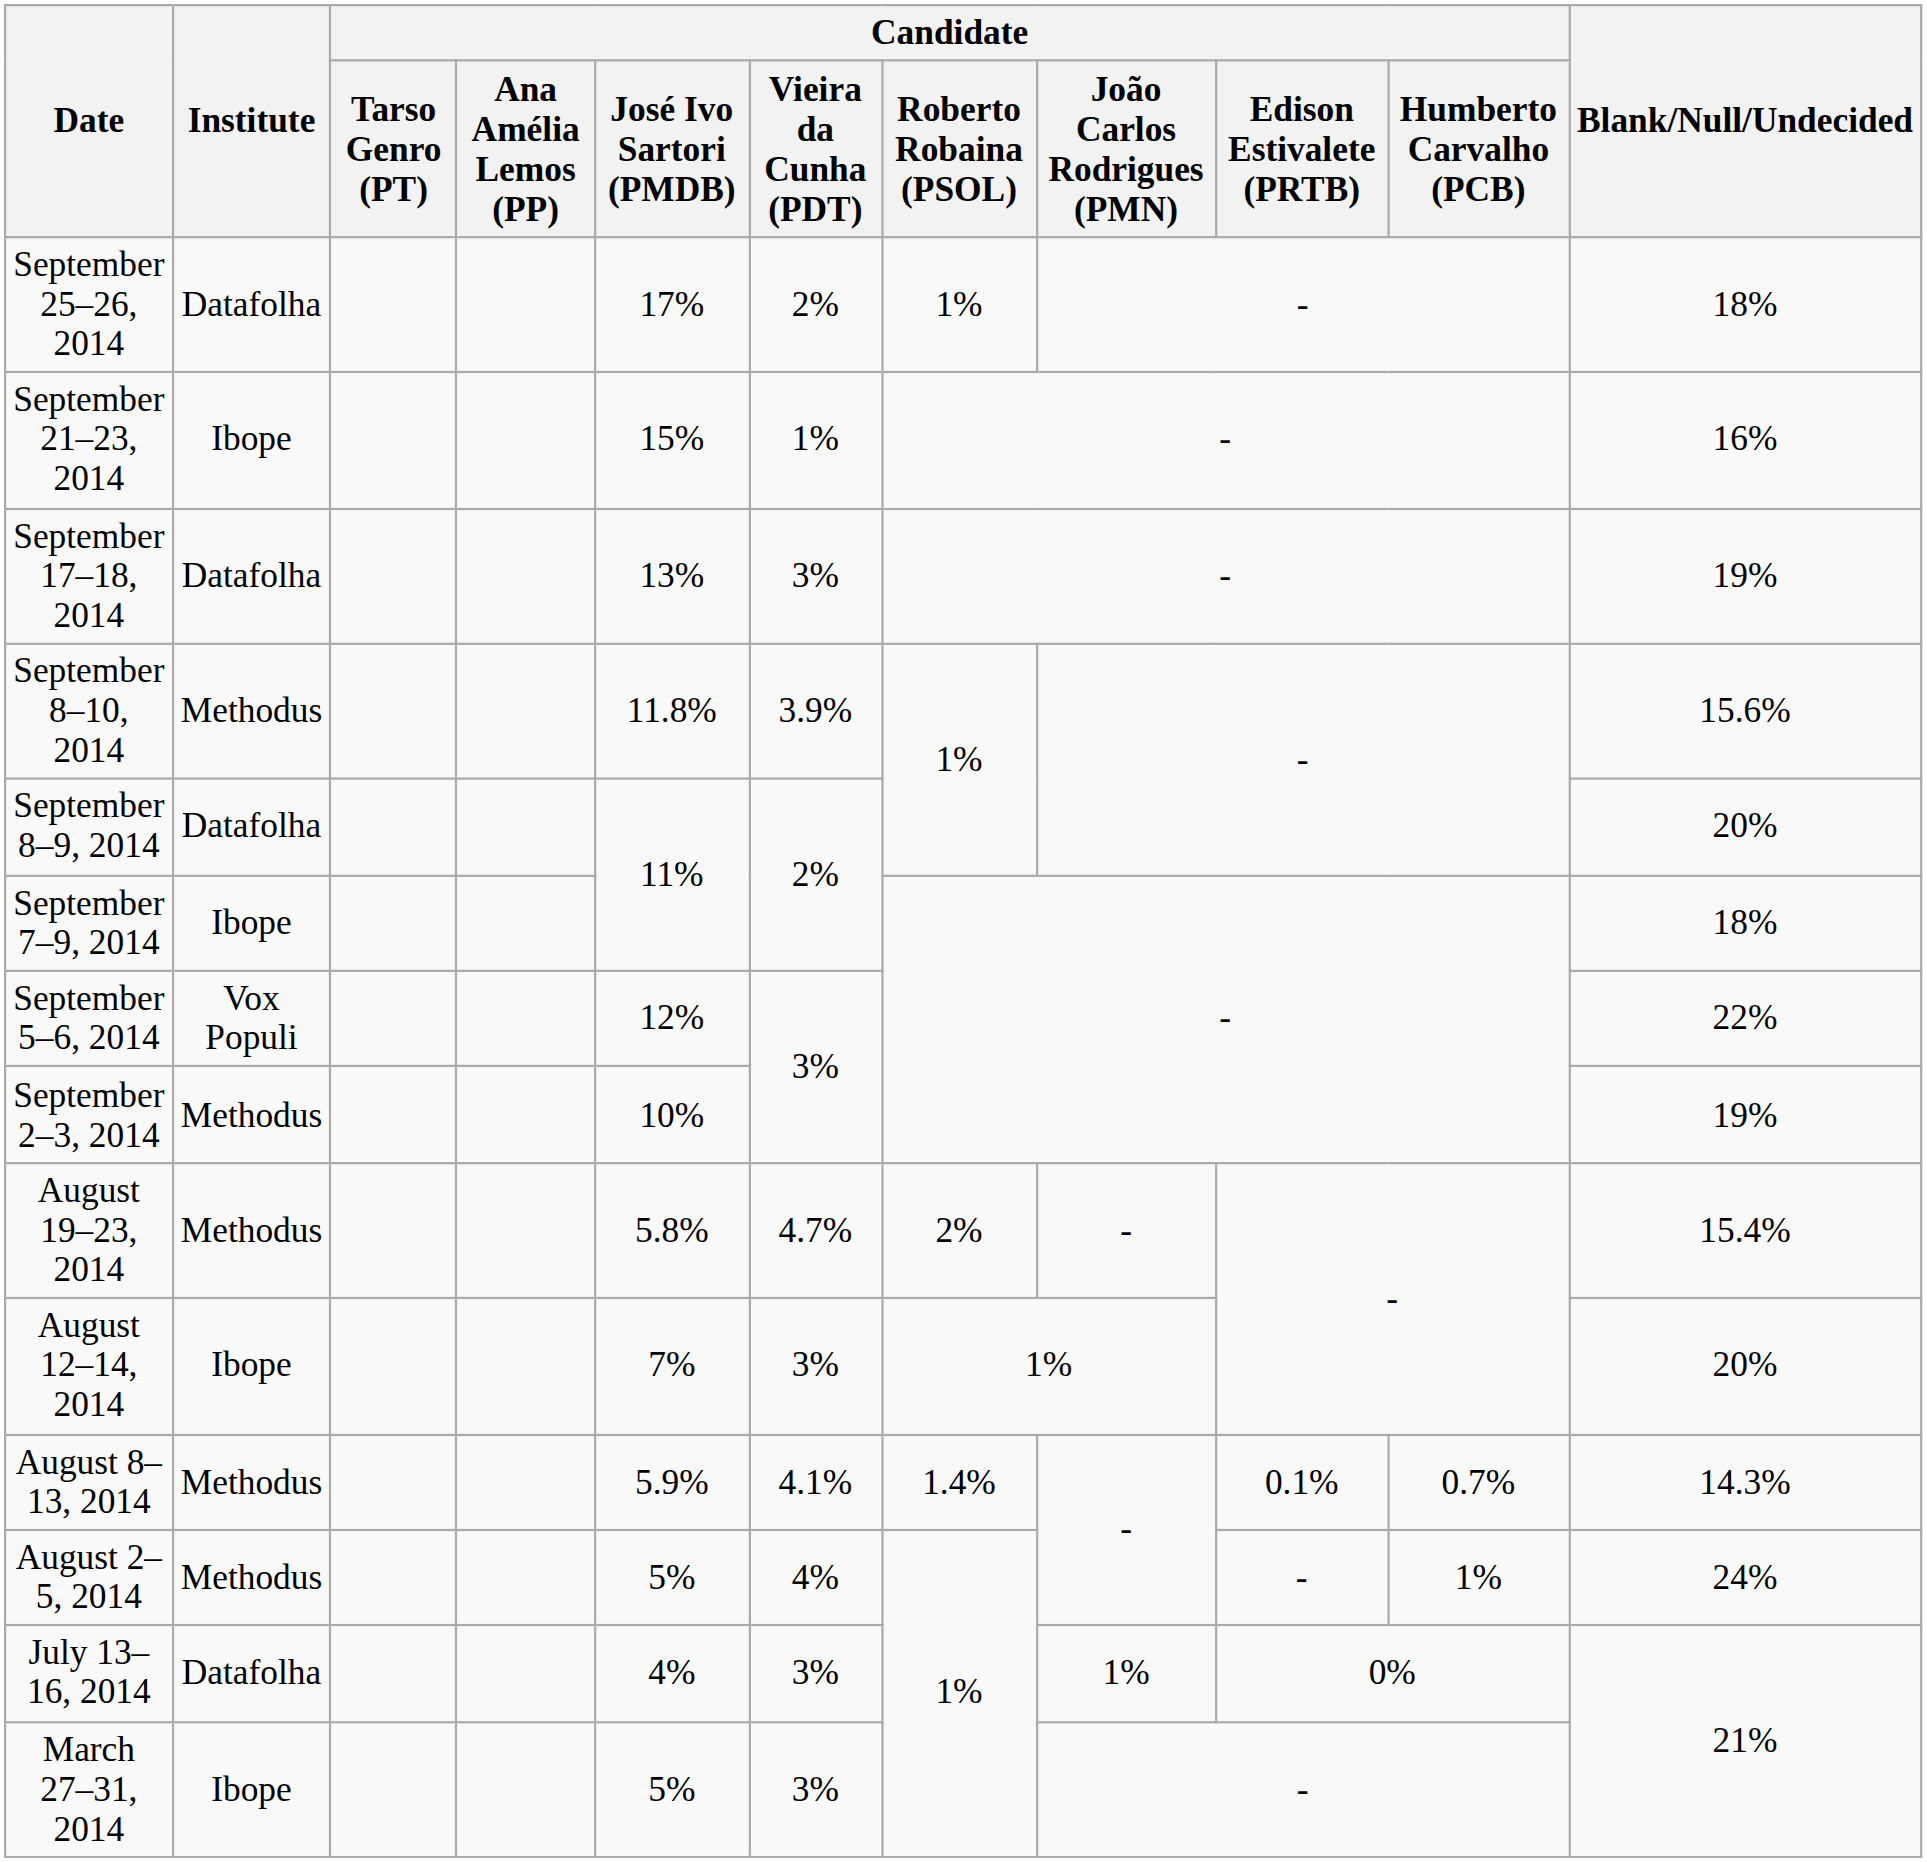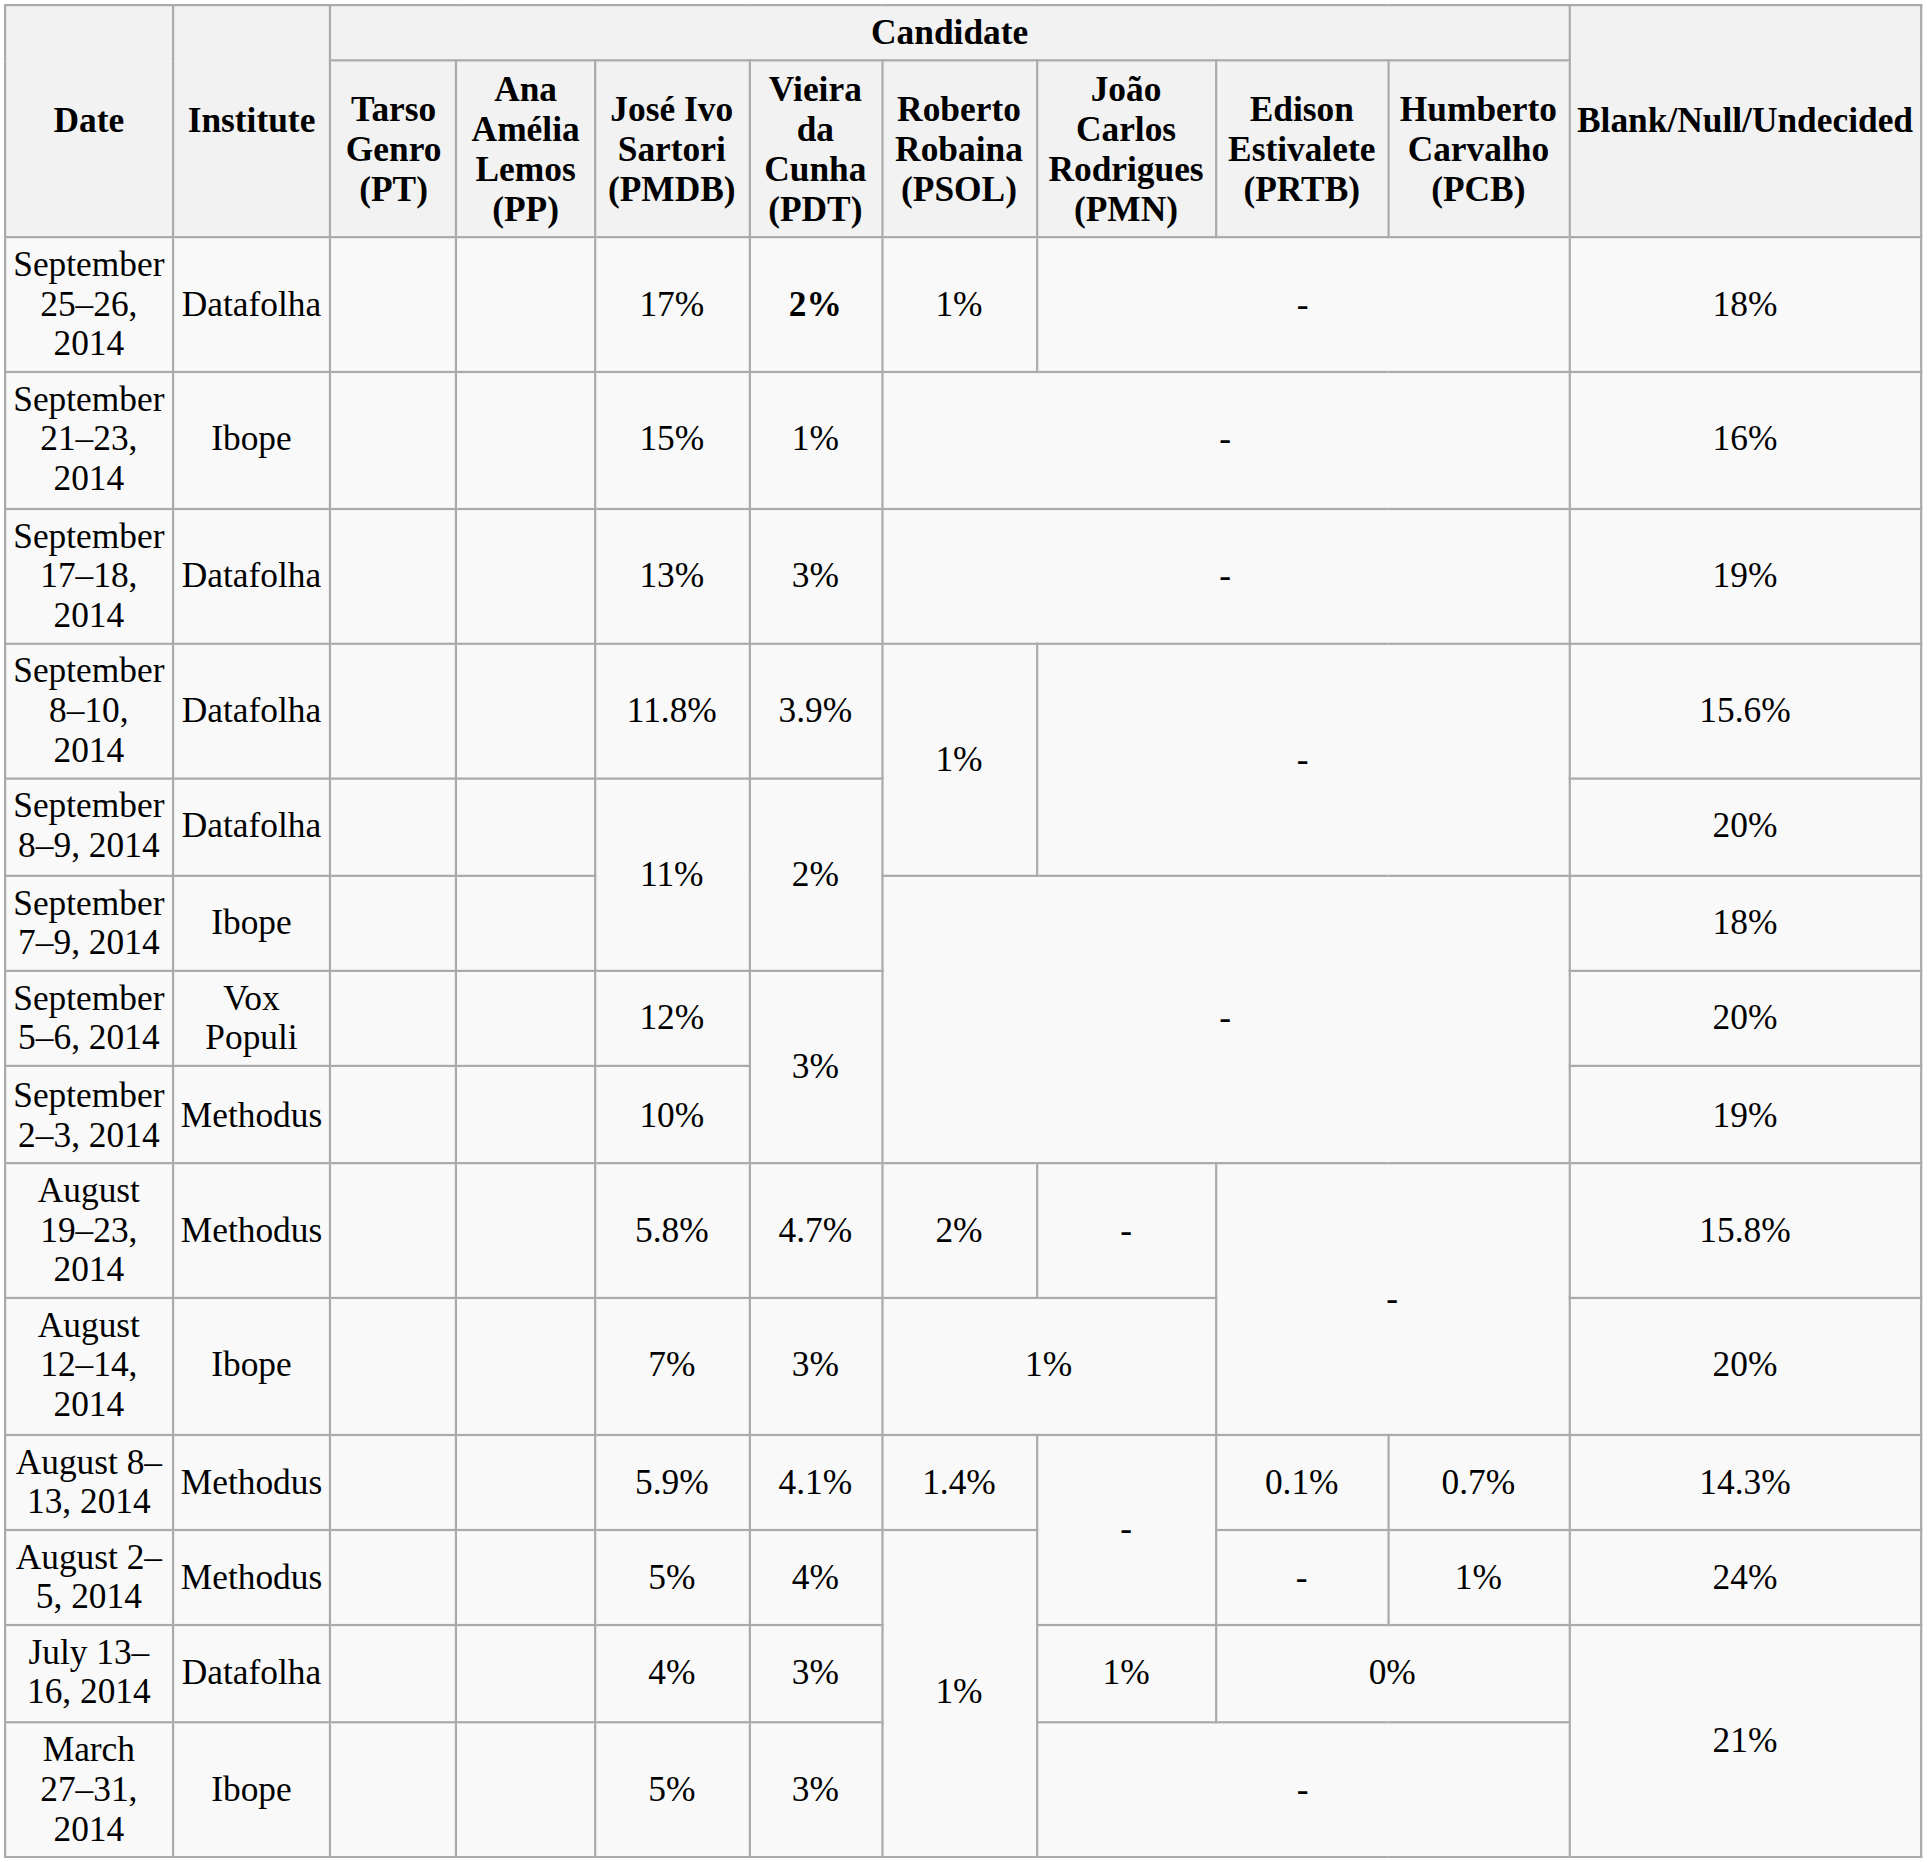September 25–26, 2014 | Candidate / Vieira da Cunha (PDT): normal -> bold
September 8–10, 2014 | Institute: Methodus -> Datafolha
September 5–6, 2014 | Blank/Null/Undecided: 22% -> 20%
August 19–23, 2014 | Blank/Null/Undecided: 15.4% -> 15.8%
